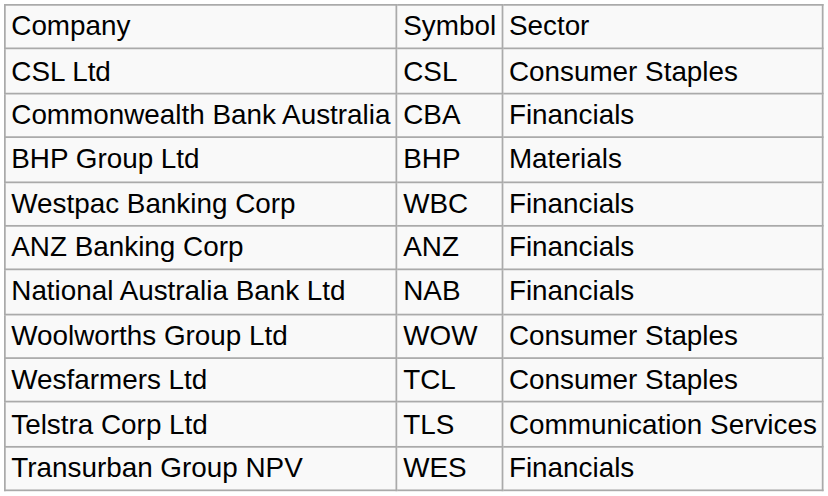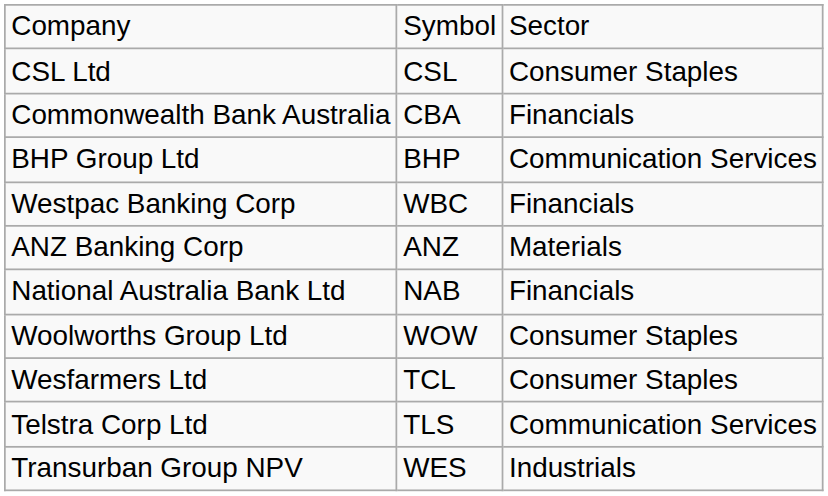BHP Group Ltd | column 3: Materials -> Communication Services
ANZ Banking Corp | column 3: Financials -> Materials
Transurban Group NPV | column 3: Financials -> Industrials
